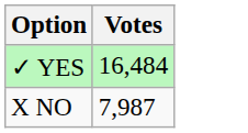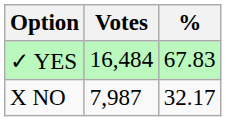+ column: % | 67.83 | 32.17
